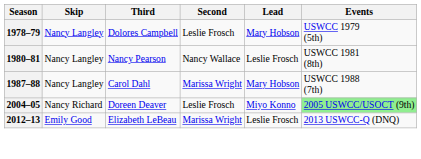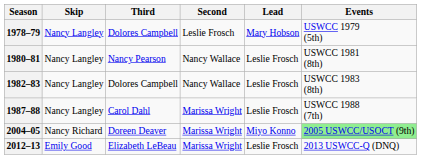+ row: 1982–83 | Nancy Langley | Dolores Campbell | Nancy Wallace | Leslie Frosch | USWCC 1983 (8th)
1987–88 | Lead: Mary Hobson -> Leslie Frosch
2004–05 | Second: Leslie Frosch -> Marissa Wright
